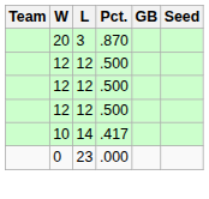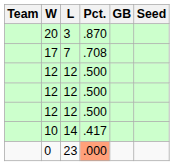+ row: 17 | 7 | .708
0 | Pct.: no background -> lightsalmon background
